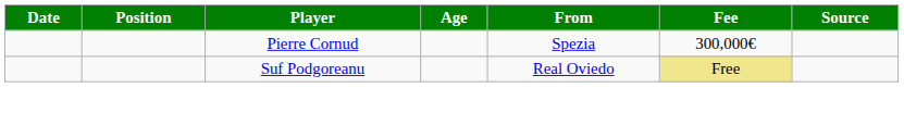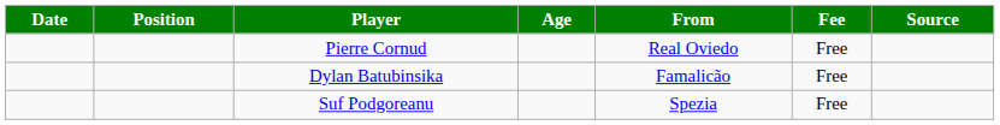Pierre Cornud | From: Spezia -> Real Oviedo
Pierre Cornud | Fee: 300,000€ -> Free
+ row: Dylan Batubinsika | Famalicão | Free
Suf Podgoreanu | From: Real Oviedo -> Spezia
Suf Podgoreanu | Fee: khaki background -> no background
